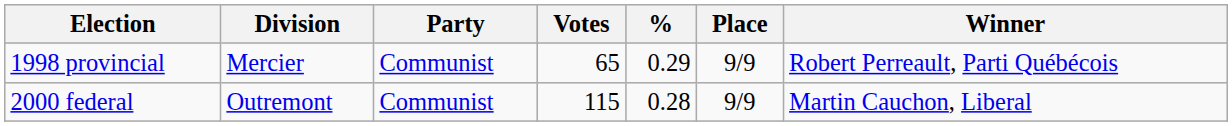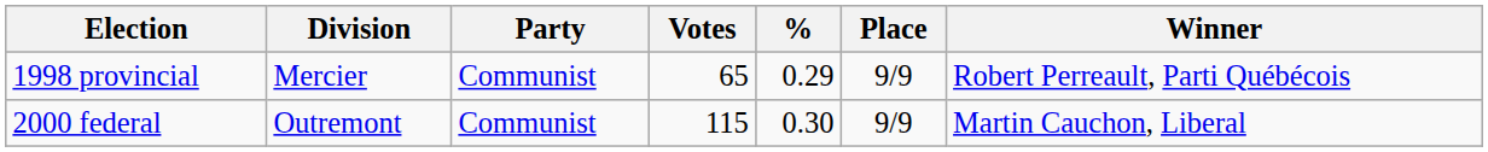2000 federal | %: 0.28 -> 0.30
